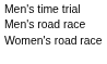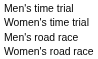+ row: Women's time trial
